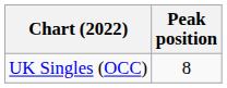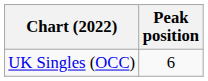UK Singles (OCC) | Peak position: 8 -> 6
